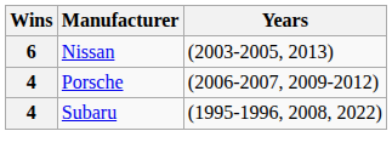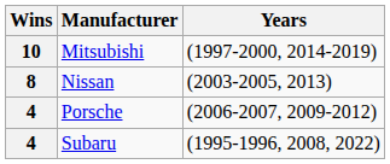+ row: 10 | Mitsubishi | (1997-2000, 2014-2019)
Nissan | Wins: 6 -> 8
